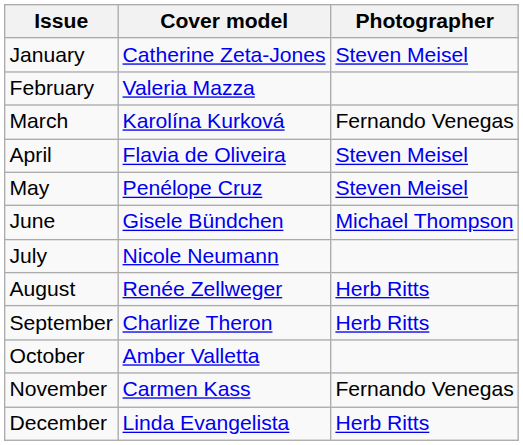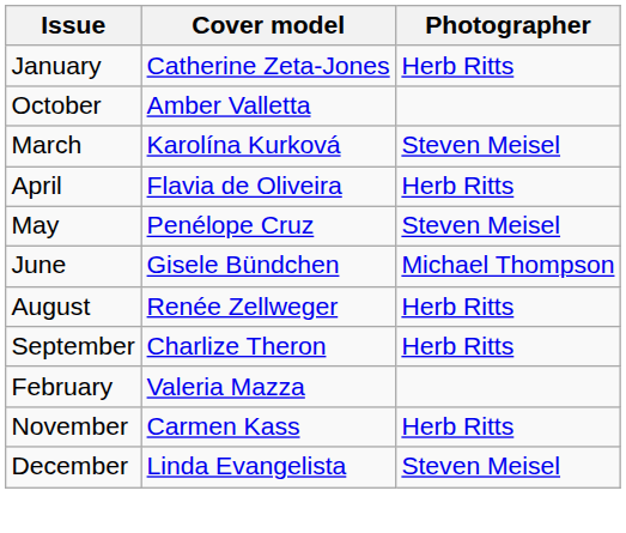January | Photographer: Steven Meisel -> Herb Ritts
rows swapped: February <-> October
March | Photographer: Fernando Venegas -> Steven Meisel
April | Photographer: Steven Meisel -> Herb Ritts
- row: July | Nicole Neumann
November | Photographer: Fernando Venegas -> Herb Ritts
December | Photographer: Herb Ritts -> Steven Meisel
